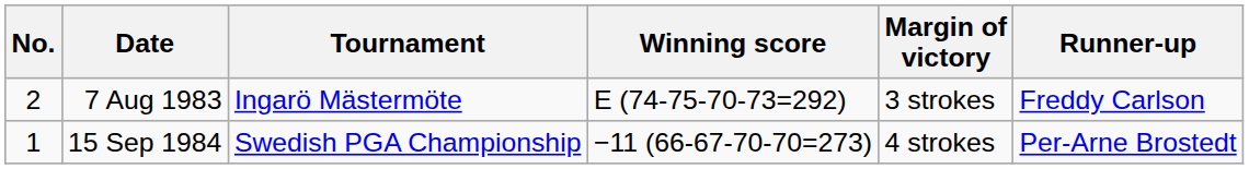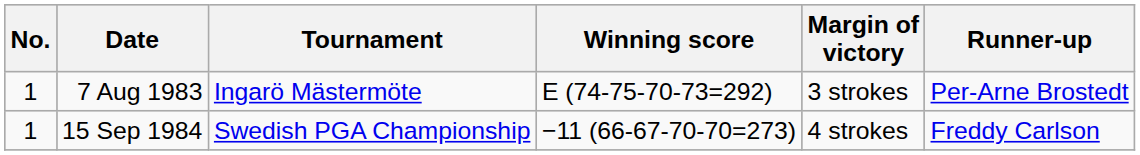7 Aug 1983 | No.: 2 -> 1
7 Aug 1983 | Runner-up: Freddy Carlson -> Per-Arne Brostedt
15 Sep 1984 | Runner-up: Per-Arne Brostedt -> Freddy Carlson
